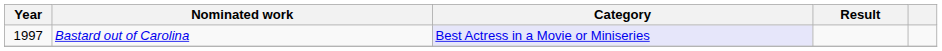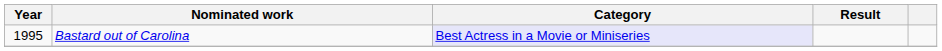Bastard out of Carolina | Year: 1997 -> 1995
